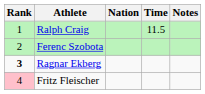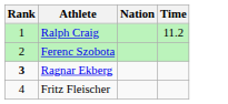- column: Notes
Ralph Craig | Time: 11.5 -> 11.2
Fritz Fleischer | Rank: pink background -> no background
